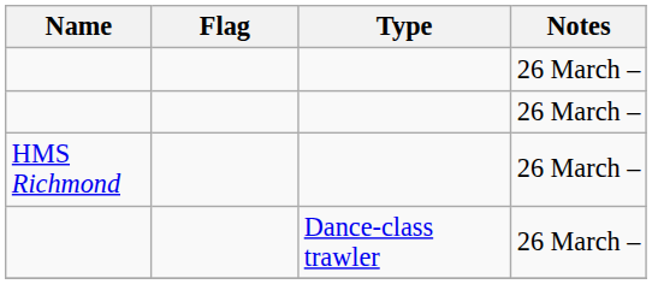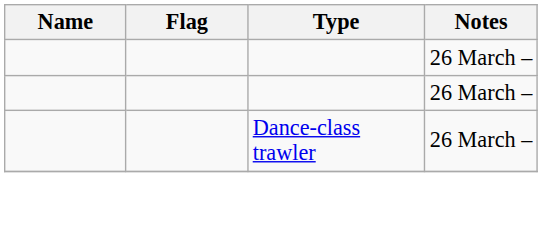- row: HMS Richmond | 26 March –
